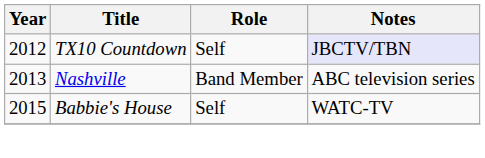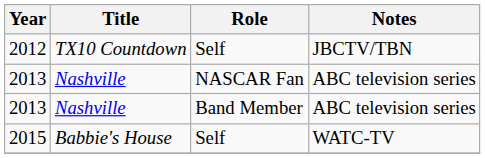2012 | Notes: lavender background -> no background
+ row: 2013 | Nashville | NASCAR Fan | ABC television series
